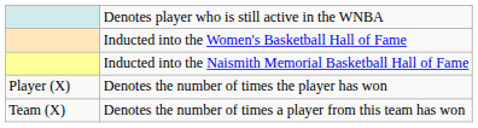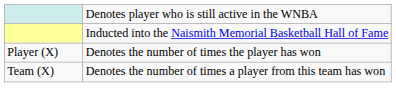- row: Inducted into the Women's Basketball Hall of Fame
